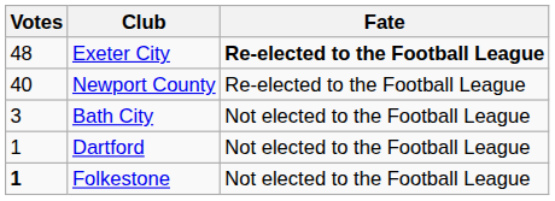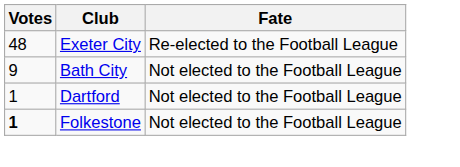Exeter City | Fate: bold -> normal
- row: 40 | Newport County | Re-elected to the Football League
Bath City | Votes: 3 -> 9
